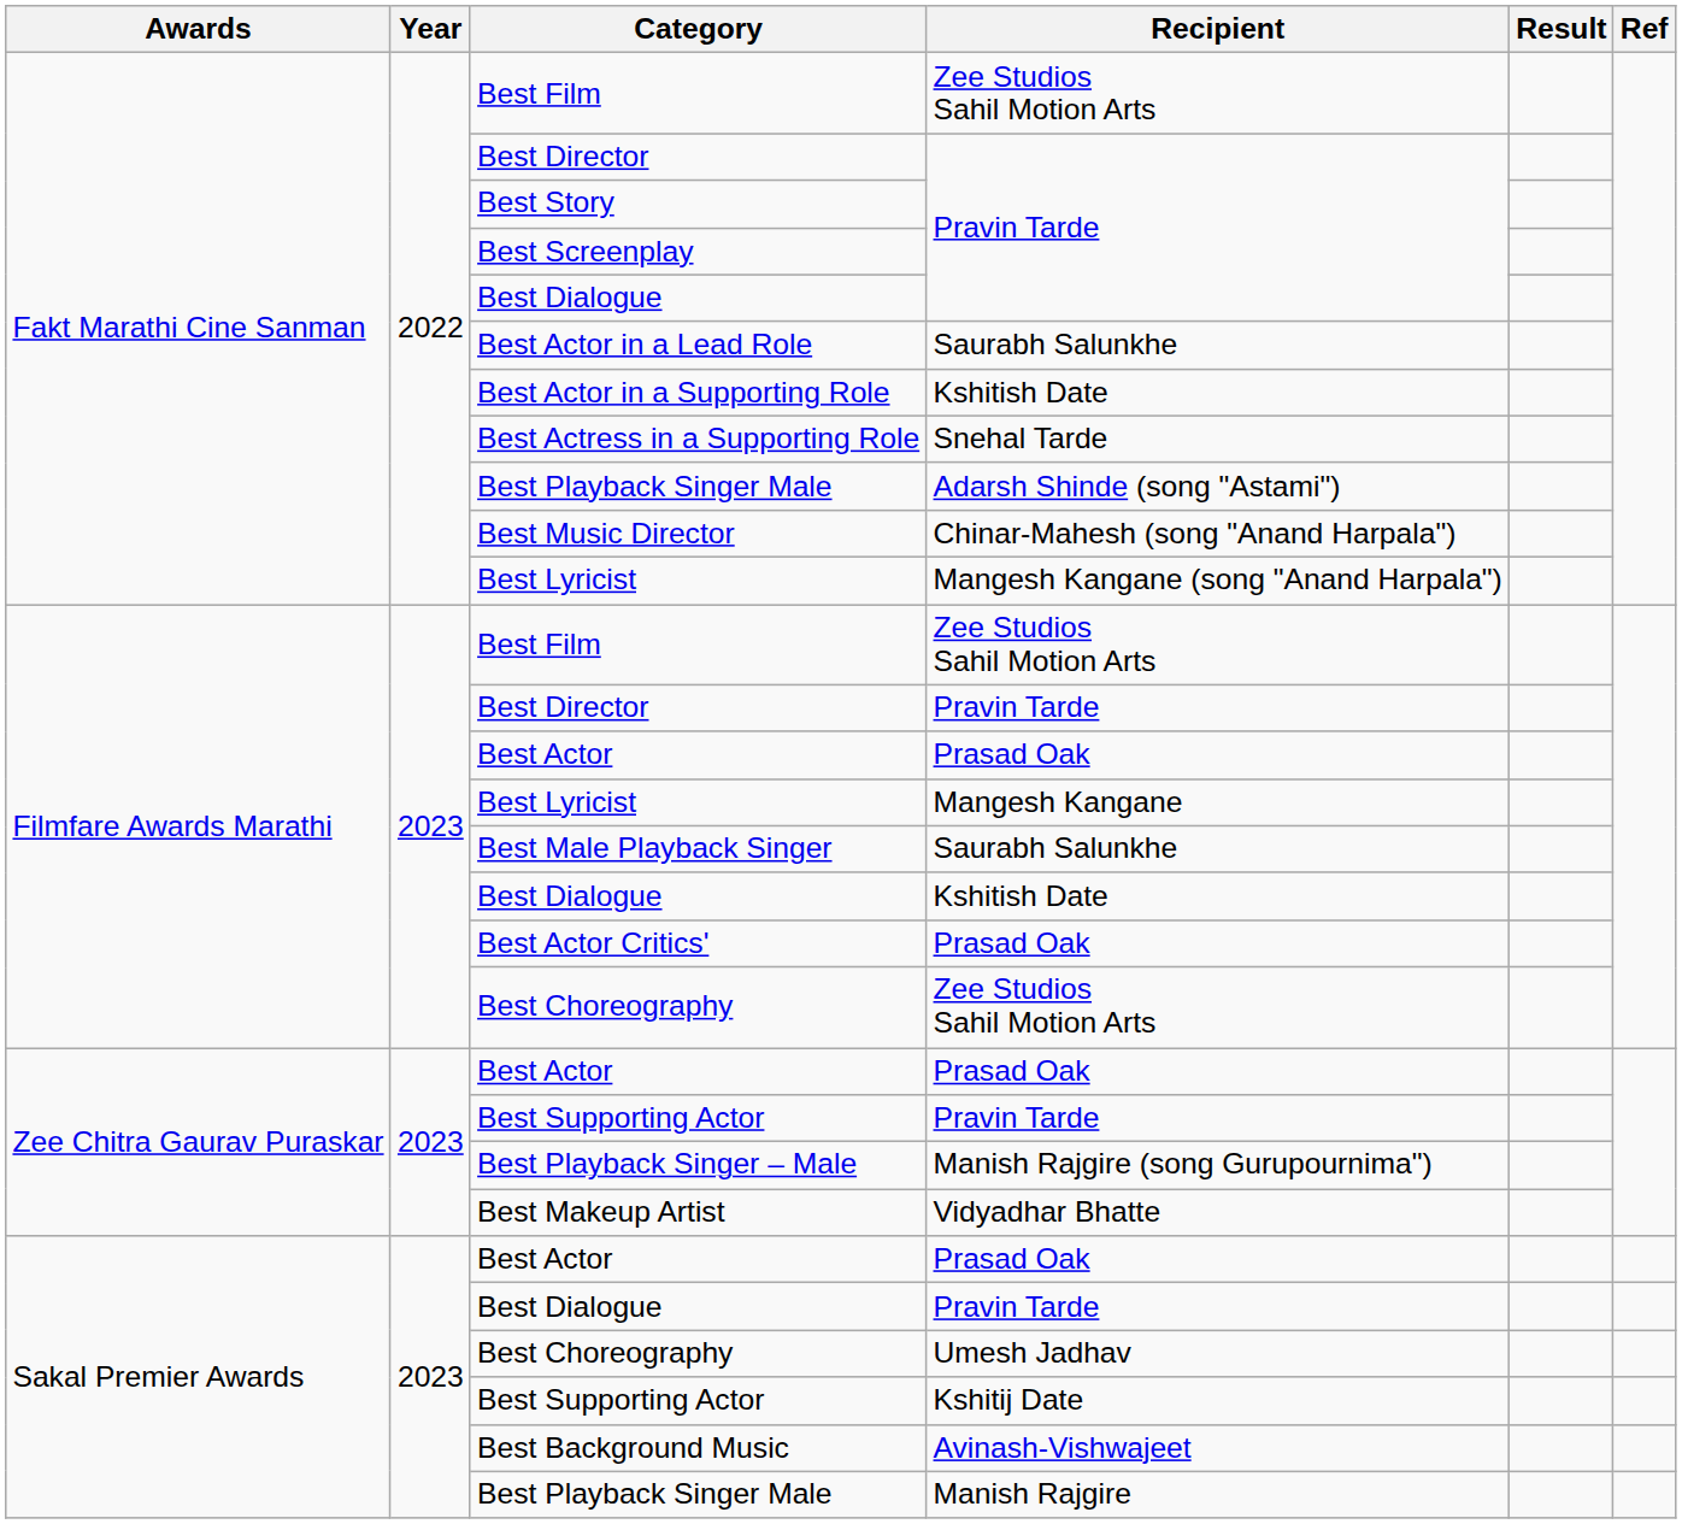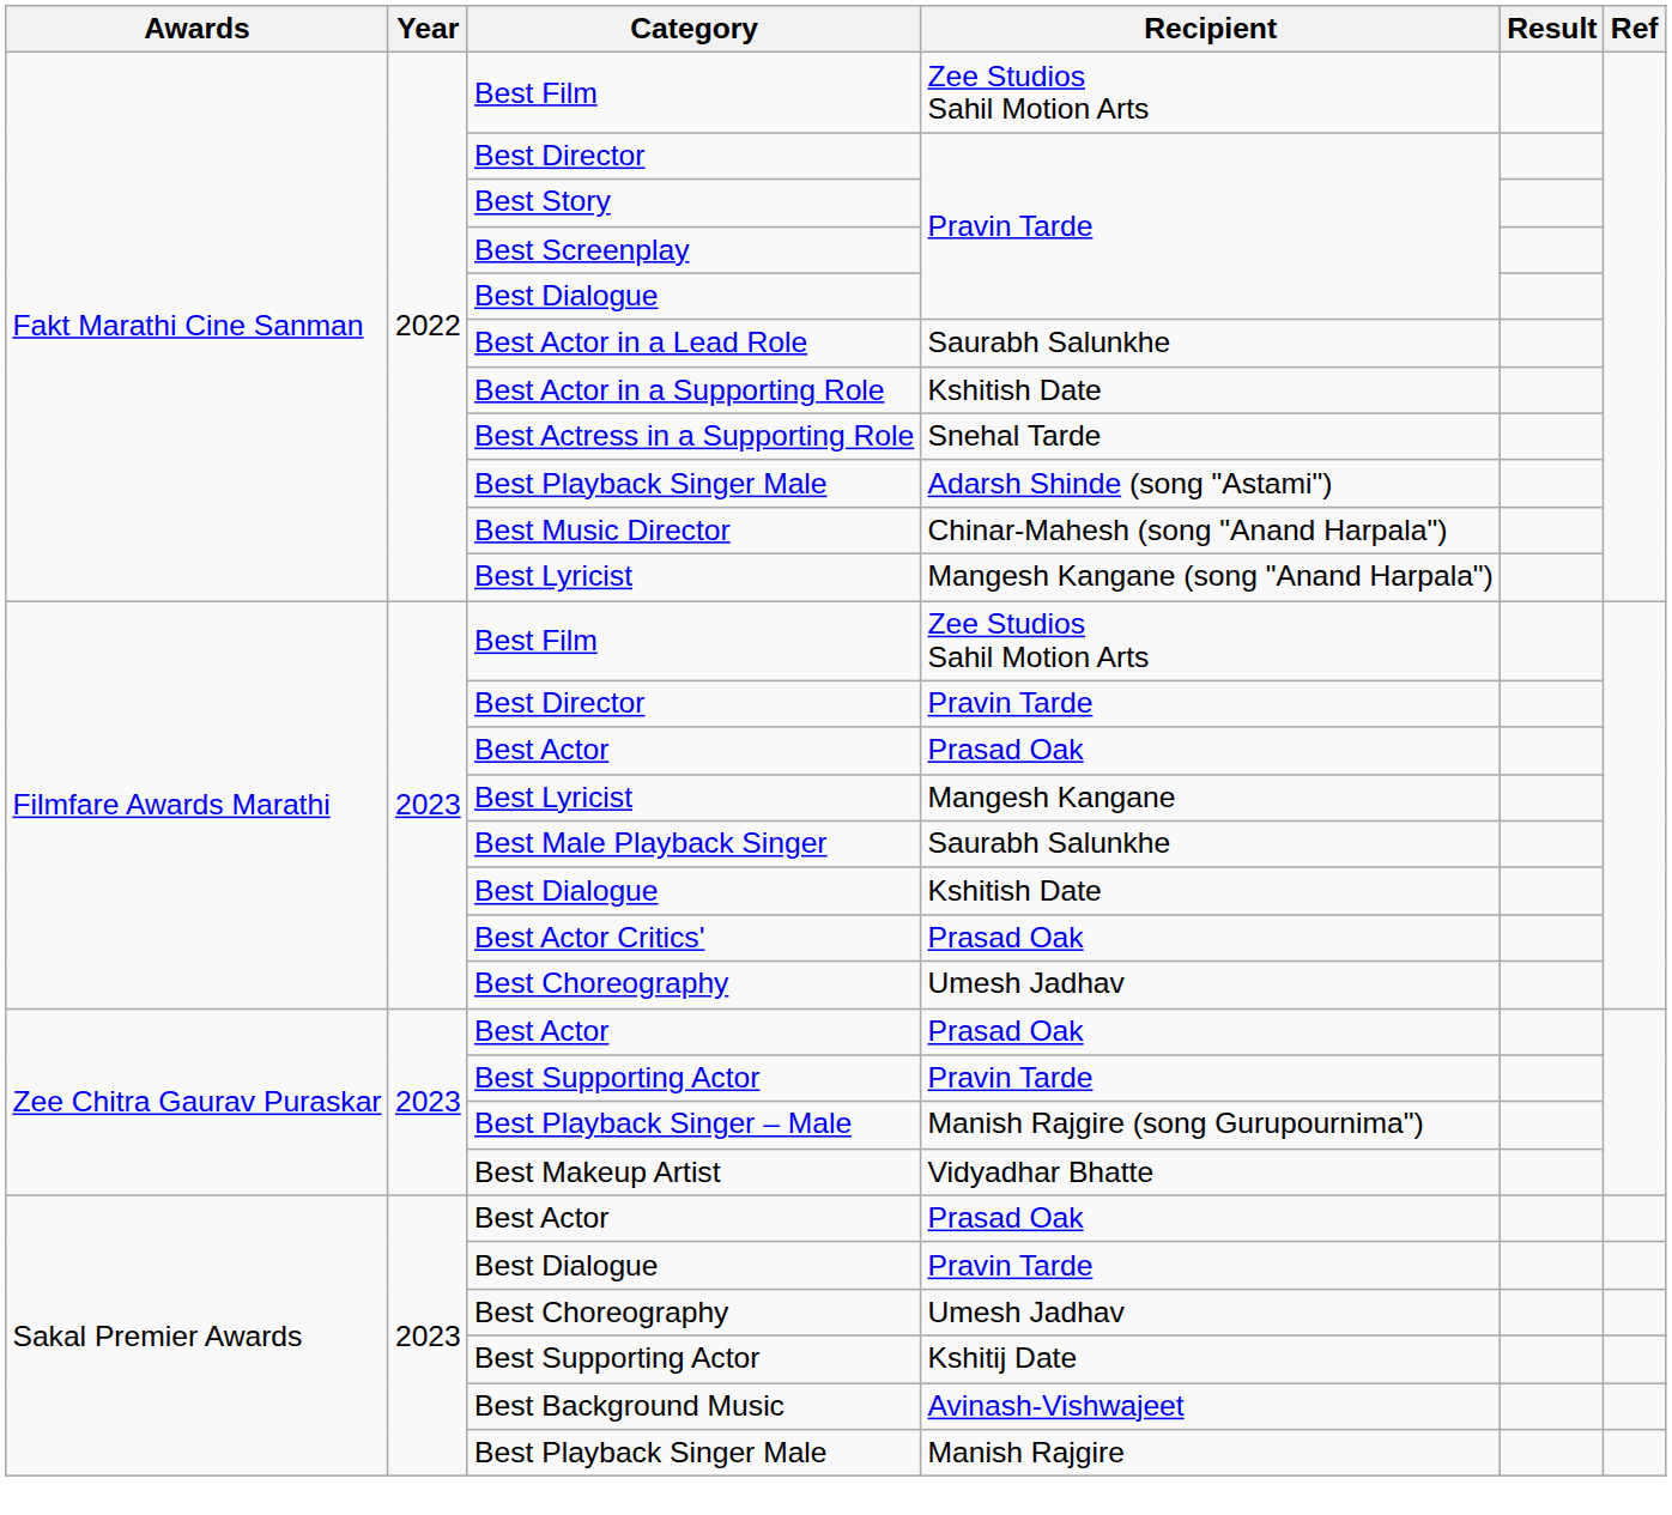Filmfare Awards Marathi / Best Choreography | Recipient: Zee Studios Sahil Motion Arts -> Umesh Jadhav
